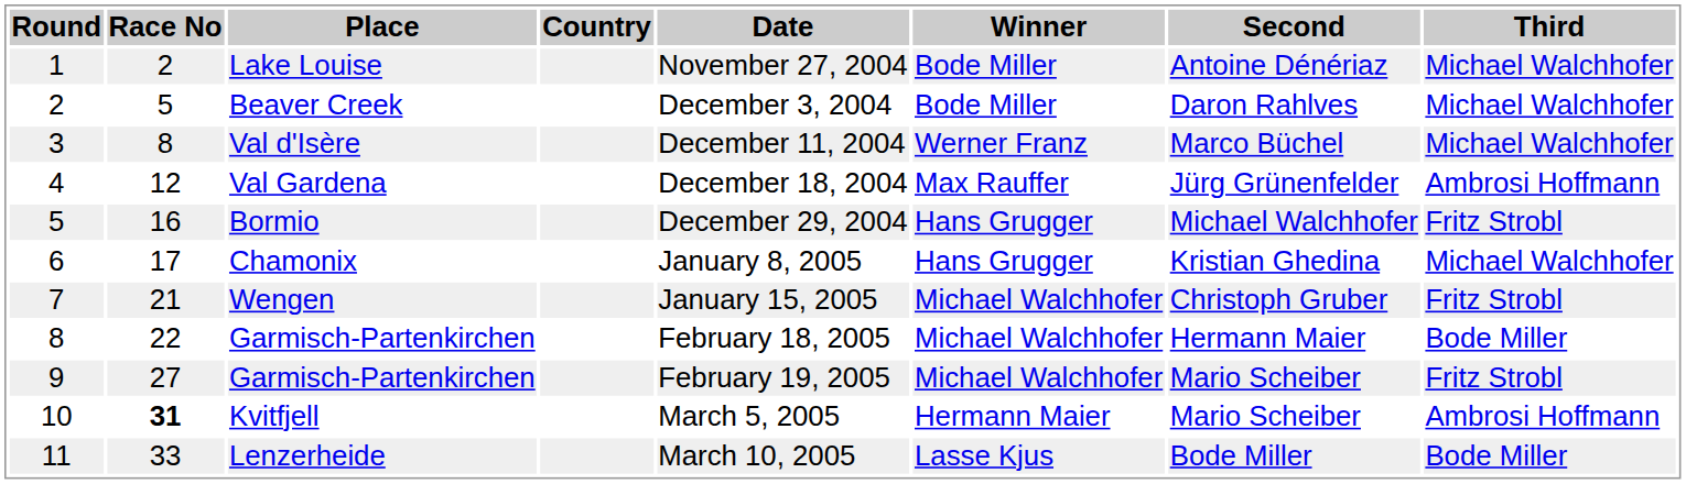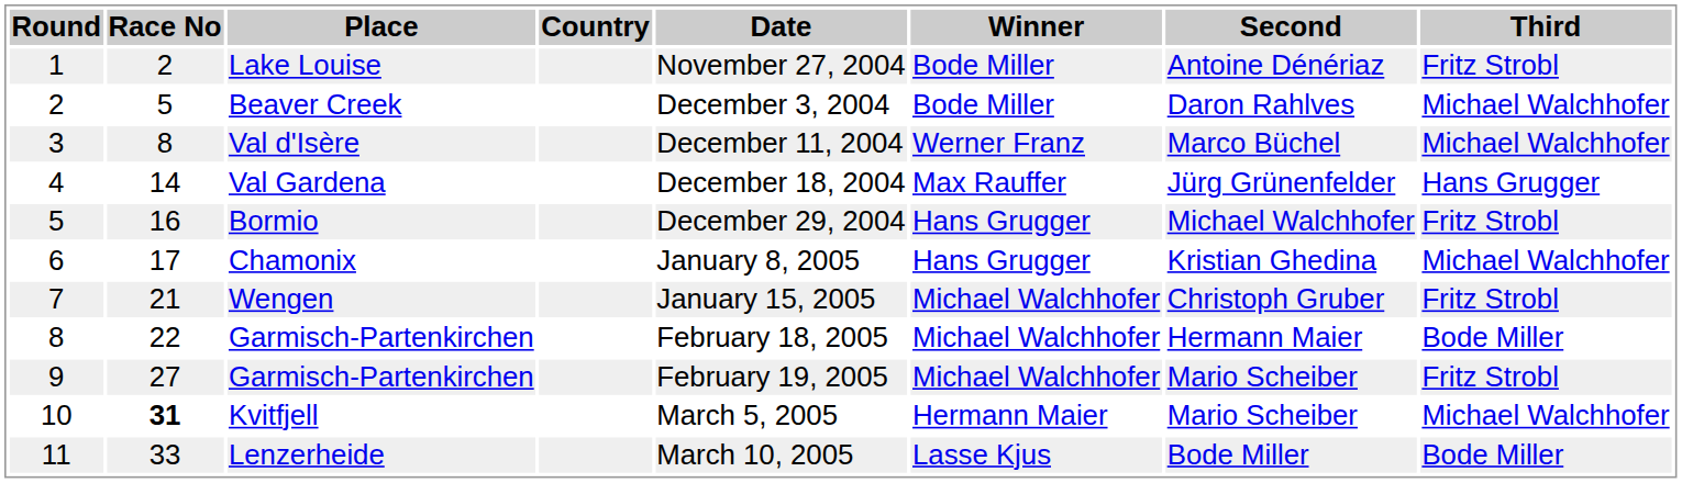Lake Louise | Third: Michael Walchhofer -> Fritz Strobl
Val Gardena | Race No: 12 -> 14
Val Gardena | Third: Ambrosi Hoffmann -> Hans Grugger
Kvitfjell | Third: Ambrosi Hoffmann -> Michael Walchhofer
